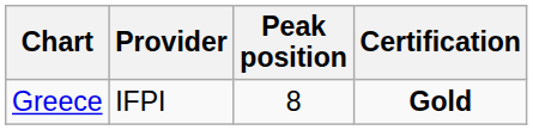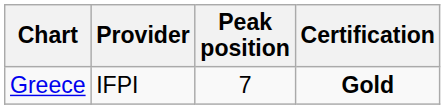Greece | Peak position: 8 -> 7
